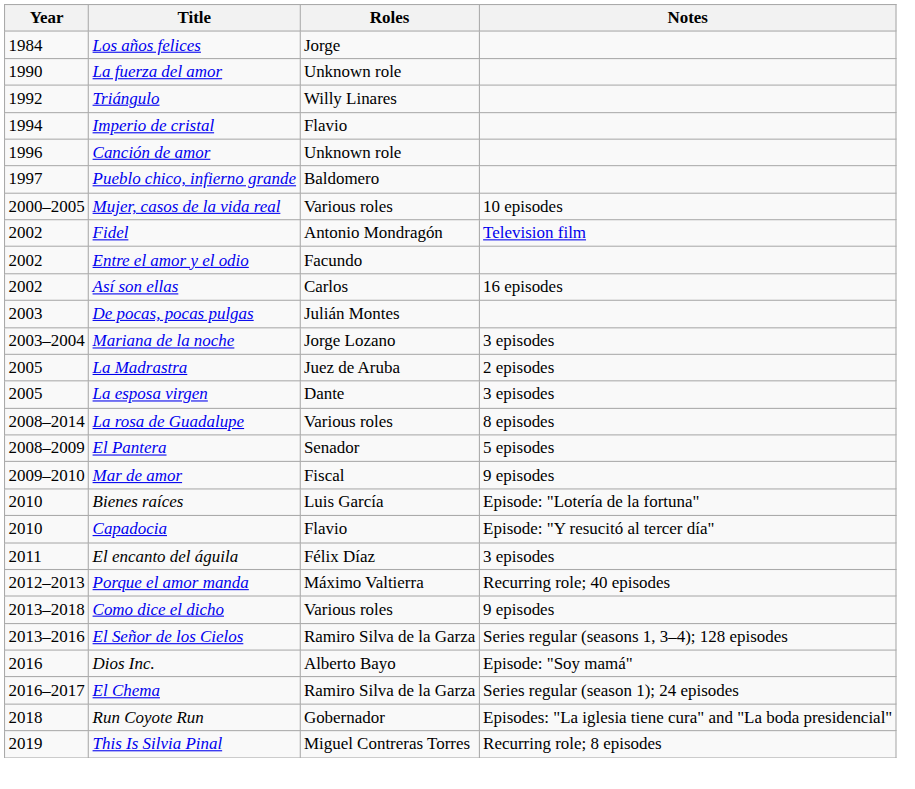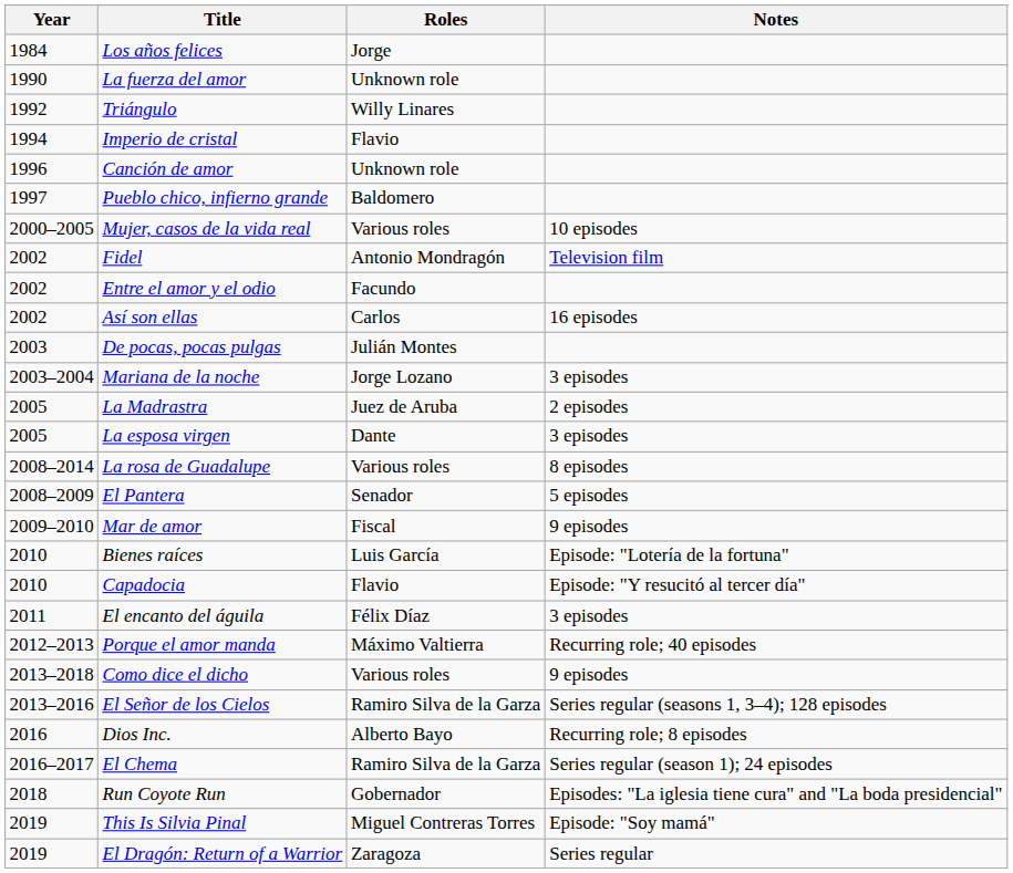Dios Inc. | Notes: Episode: "Soy mamá" -> Recurring role; 8 episodes
This Is Silvia Pinal | Notes: Recurring role; 8 episodes -> Episode: "Soy mamá"
+ row: 2019 | El Dragón: Return of a Warrior | Zaragoza | Series regular
